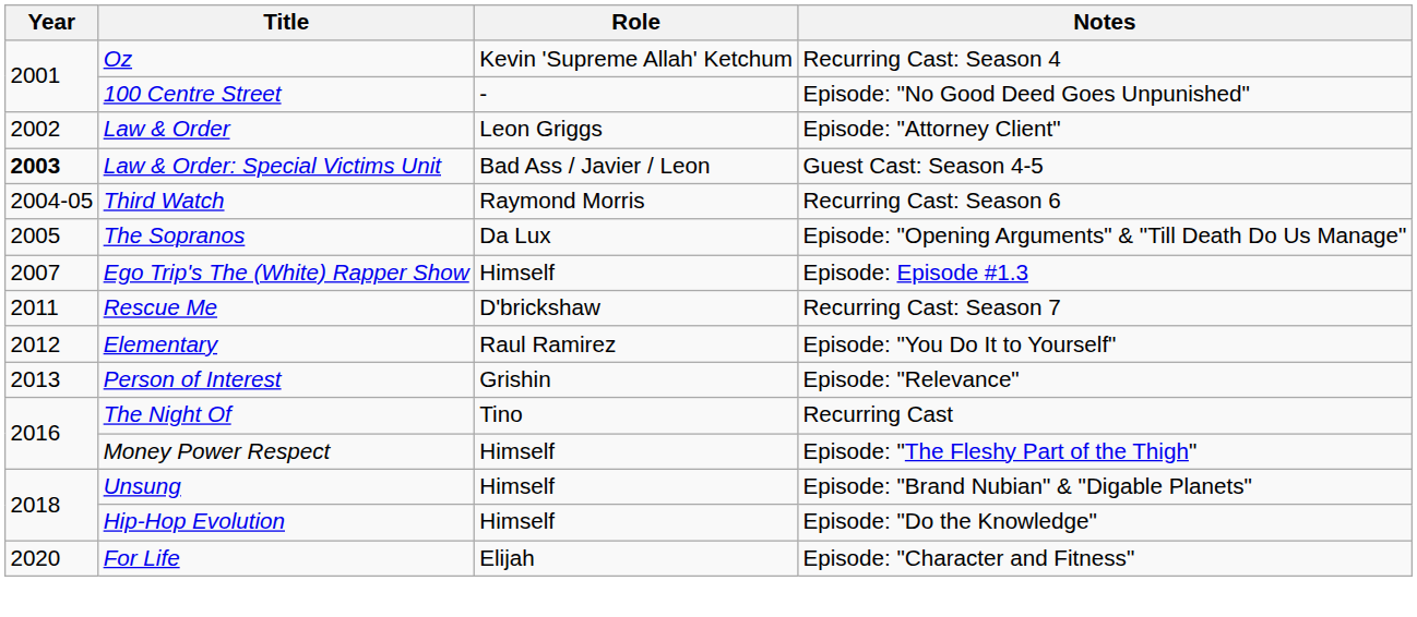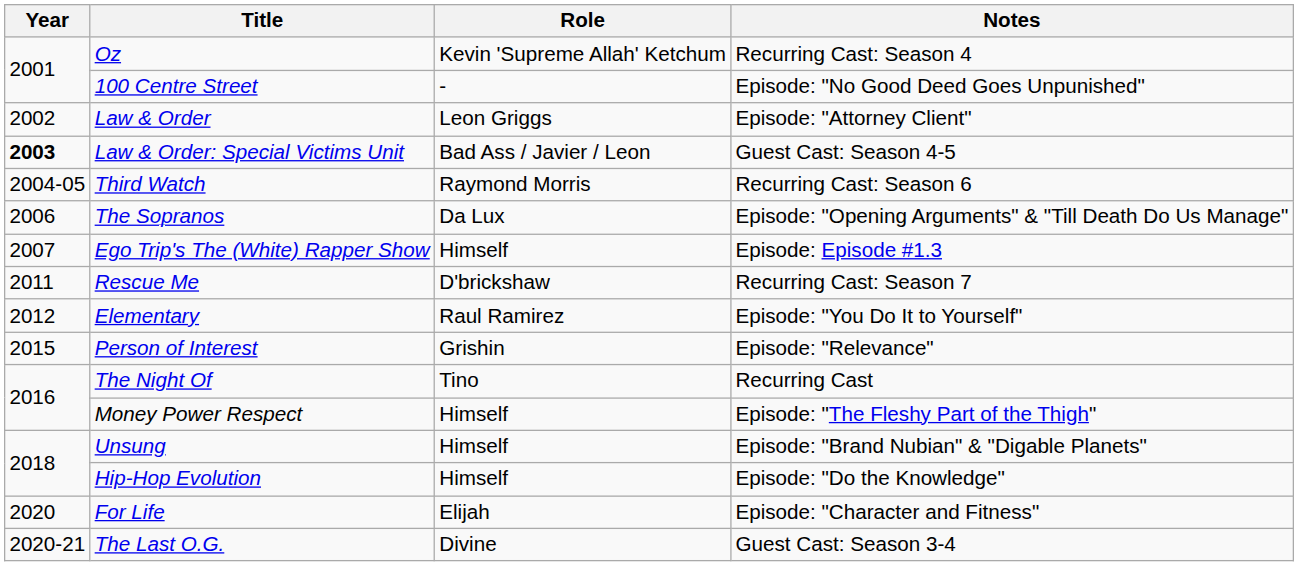The Sopranos | Year: 2005 -> 2006
Person of Interest | Year: 2013 -> 2015
+ row: 2020-21 | The Last O.G. | Divine | Guest Cast: Season 3-4
